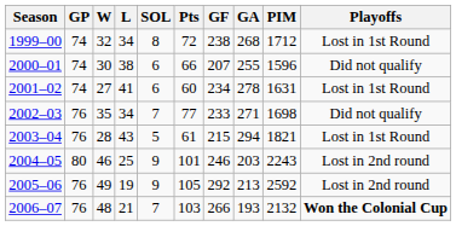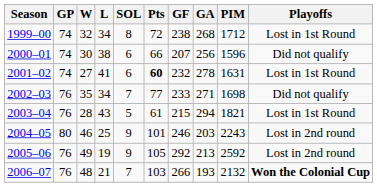2000–01 | GA: 255 -> 256
2001–02 | Pts: normal -> bold
2001–02 | GF: 234 -> 232
